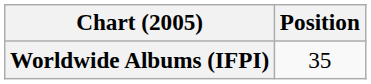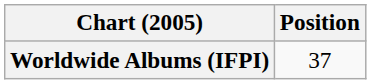Worldwide Albums (IFPI) | Position: 35 -> 37
